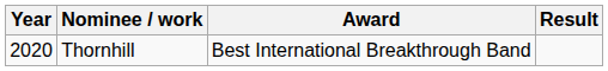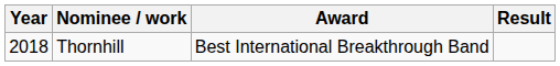Thornhill | Year: 2020 -> 2018
